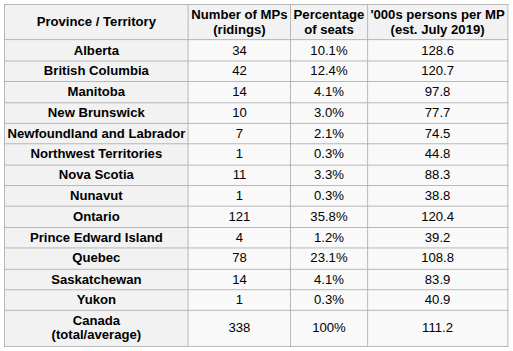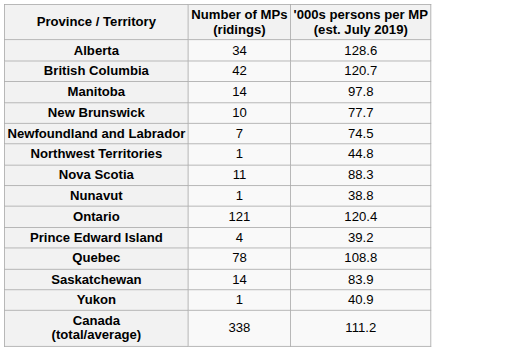- column: Percentage of seats | 10.1% | 12.4% | 4.1% | 3.0% | 2.1% | 0.3% | 3.3% | 0.3% | 35.8% | 1.2% | 23.1% | 4.1% | 0.3% | 100%
